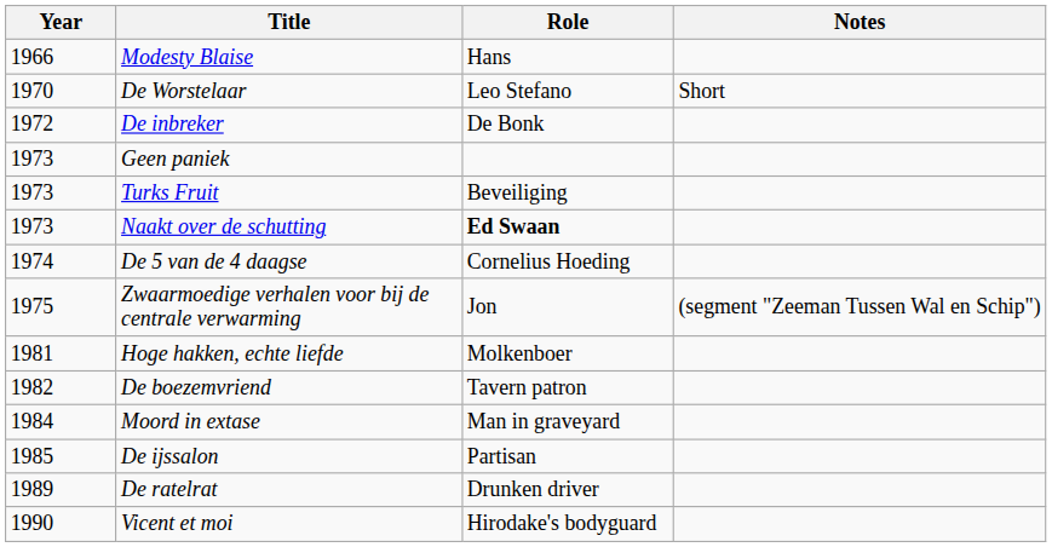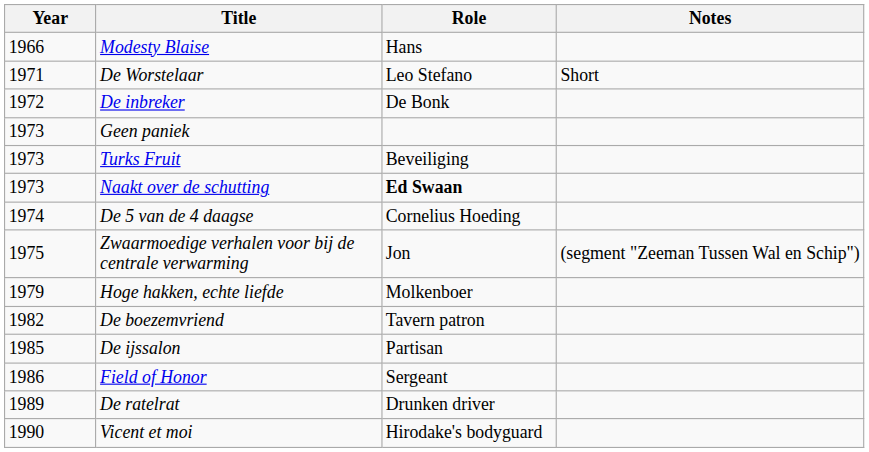De Worstelaar | Year: 1970 -> 1971
Hoge hakken, echte liefde | Year: 1981 -> 1979
- row: 1984 | Moord in extase | Man in graveyard
+ row: 1986 | Field of Honor | Sergeant
